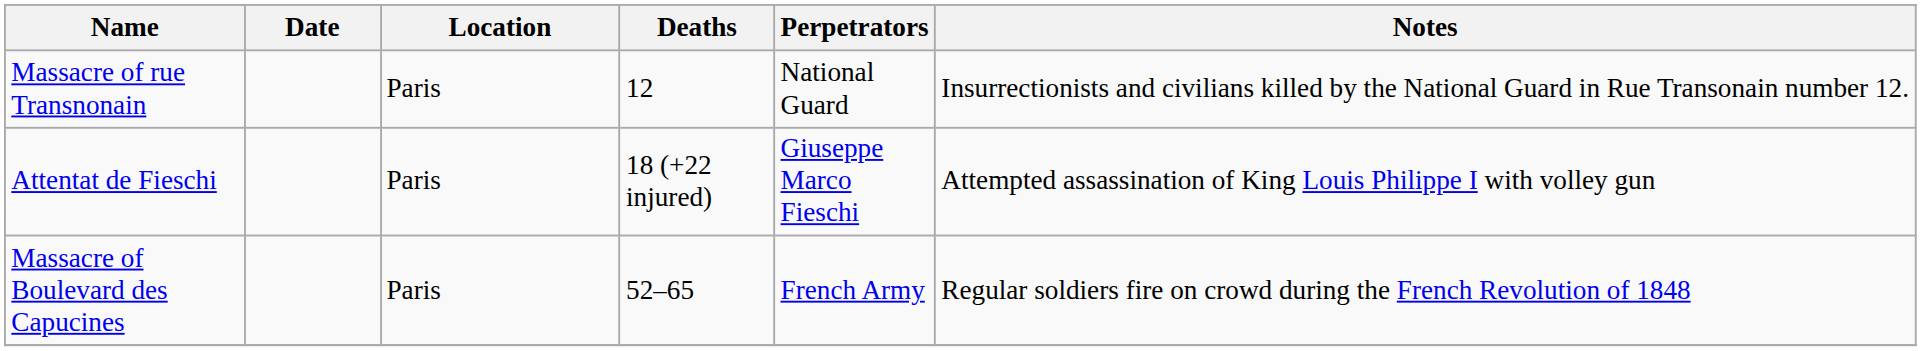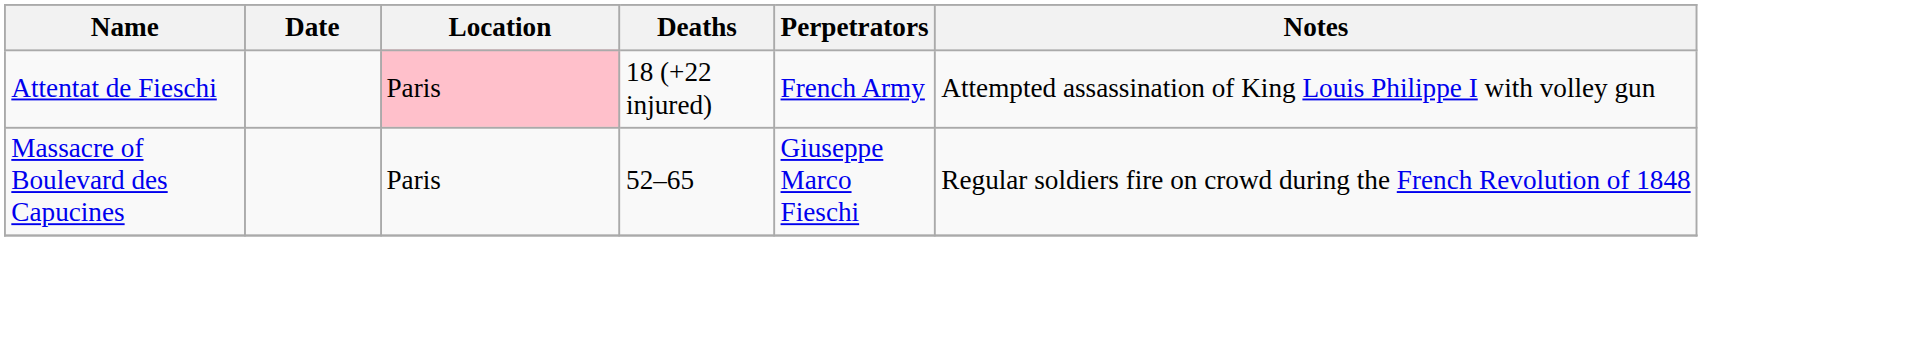- row: Massacre of rue Transnonain | Paris | 12 | National Guard | Insurrectionists and civilians killed by the National Guard in Rue Transonain number 12.
Attentat de Fieschi | Location: no background -> pink background
Attentat de Fieschi | Perpetrators: Giuseppe Marco Fieschi -> French Army
Massacre of Boulevard des Capucines | Perpetrators: French Army -> Giuseppe Marco Fieschi
